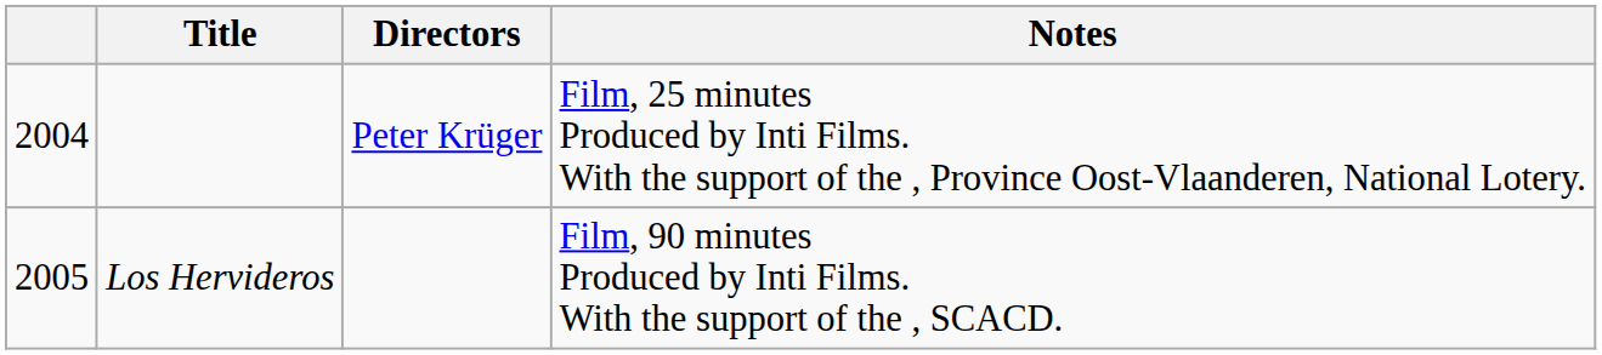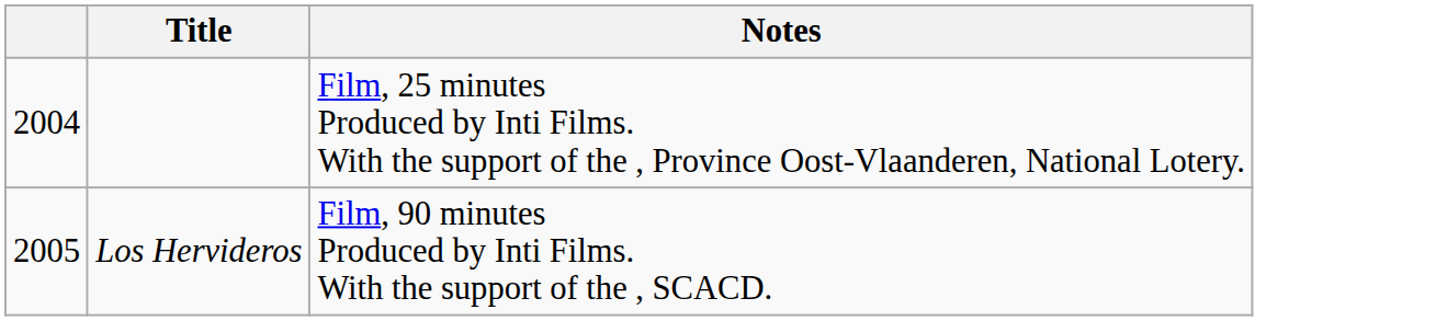- column: Directors | Peter Krüger
